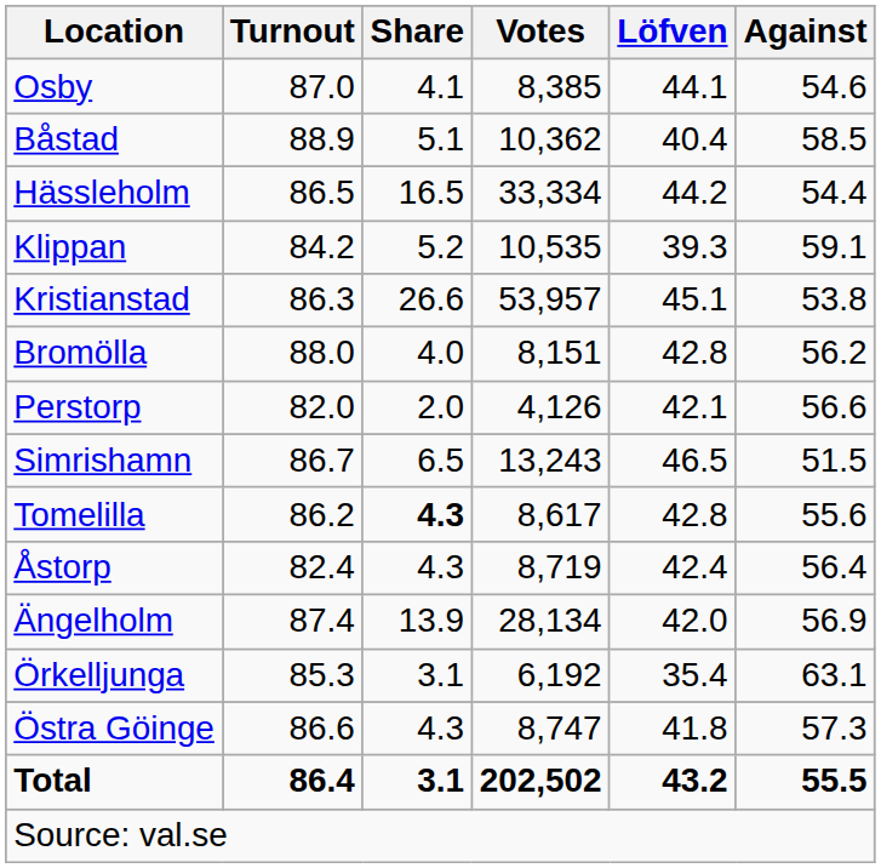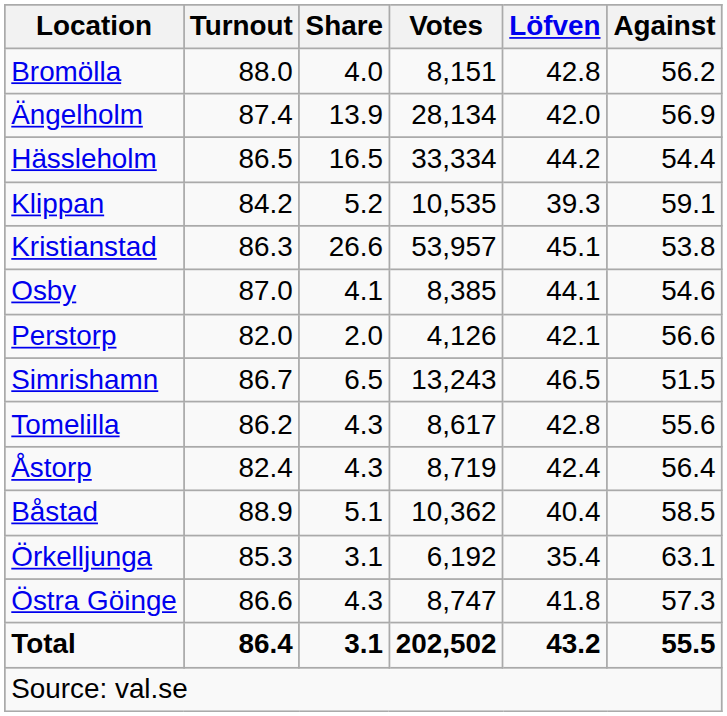rows swapped: Bromölla <-> Osby
rows swapped: Båstad <-> Ängelholm
Tomelilla | Share: bold -> normal
